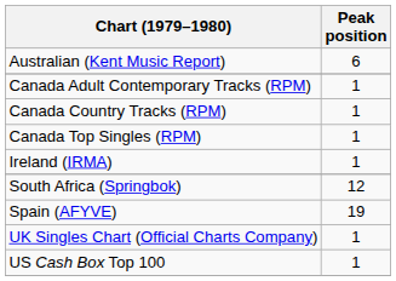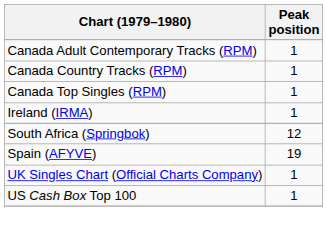- row: Australian (Kent Music Report) | 6
